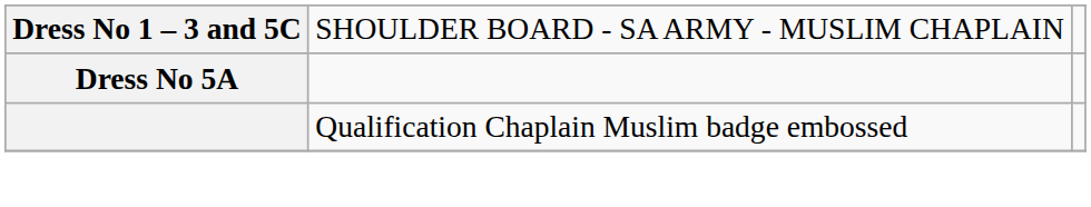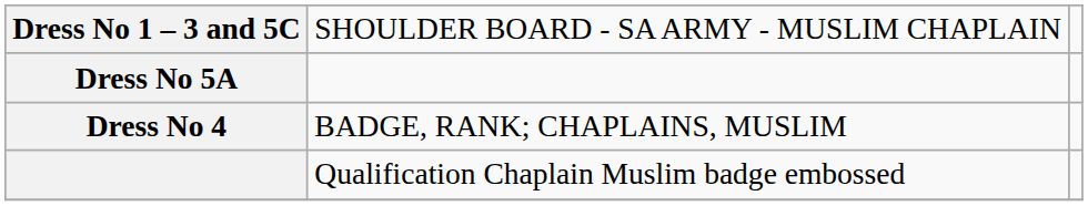+ row: Dress No 4 | BADGE, RANK; CHAPLAINS, MUSLIM
